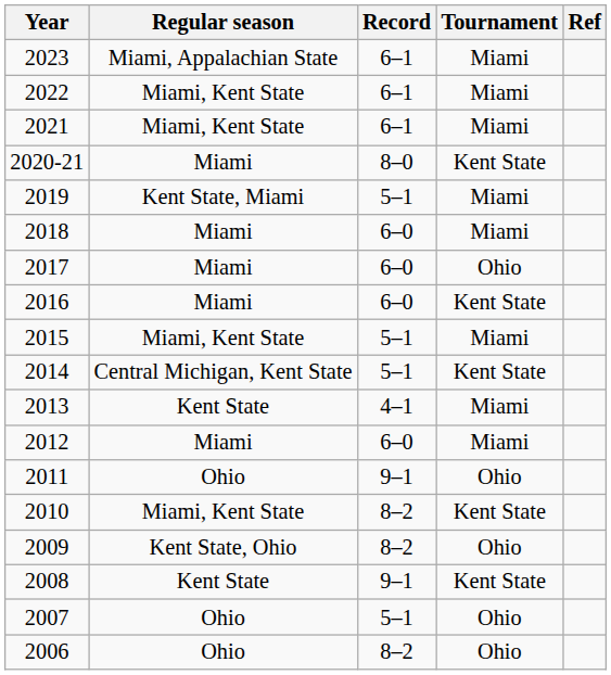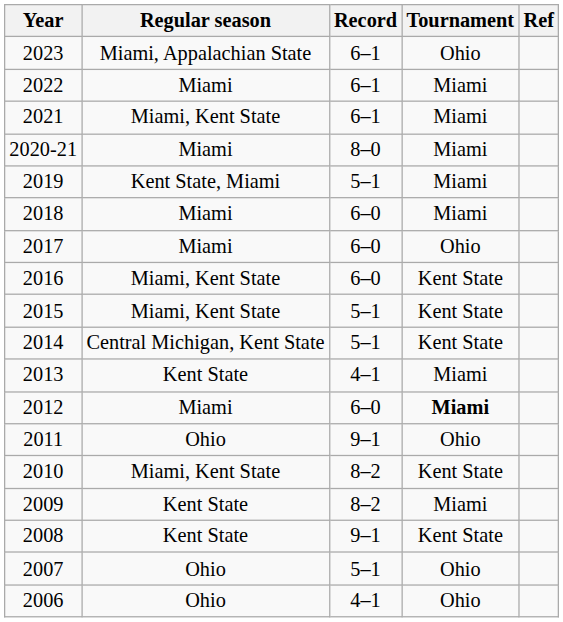2023 | Tournament: Miami -> Ohio
2022 | Regular season: Miami, Kent State -> Miami
2020-21 | Tournament: Kent State -> Miami
2016 | Regular season: Miami -> Miami, Kent State
2015 | Tournament: Miami -> Kent State
2012 | Tournament: normal -> bold
2009 | Regular season: Kent State, Ohio -> Kent State
2009 | Tournament: Ohio -> Miami
2006 | Record: 8–2 -> 4–1
